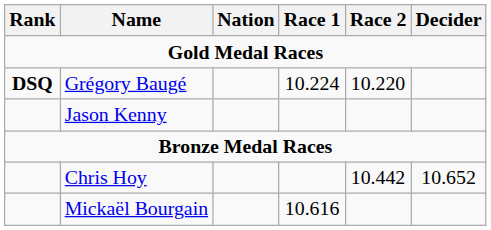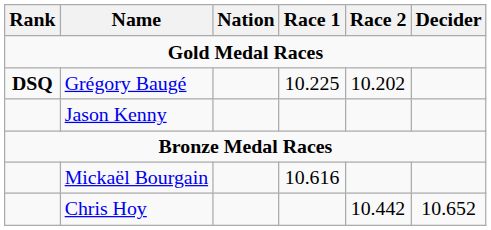Grégory Baugé | Race 1: 10.224 -> 10.225
Grégory Baugé | Race 2: 10.220 -> 10.202
rows swapped: Chris Hoy <-> Mickaël Bourgain
